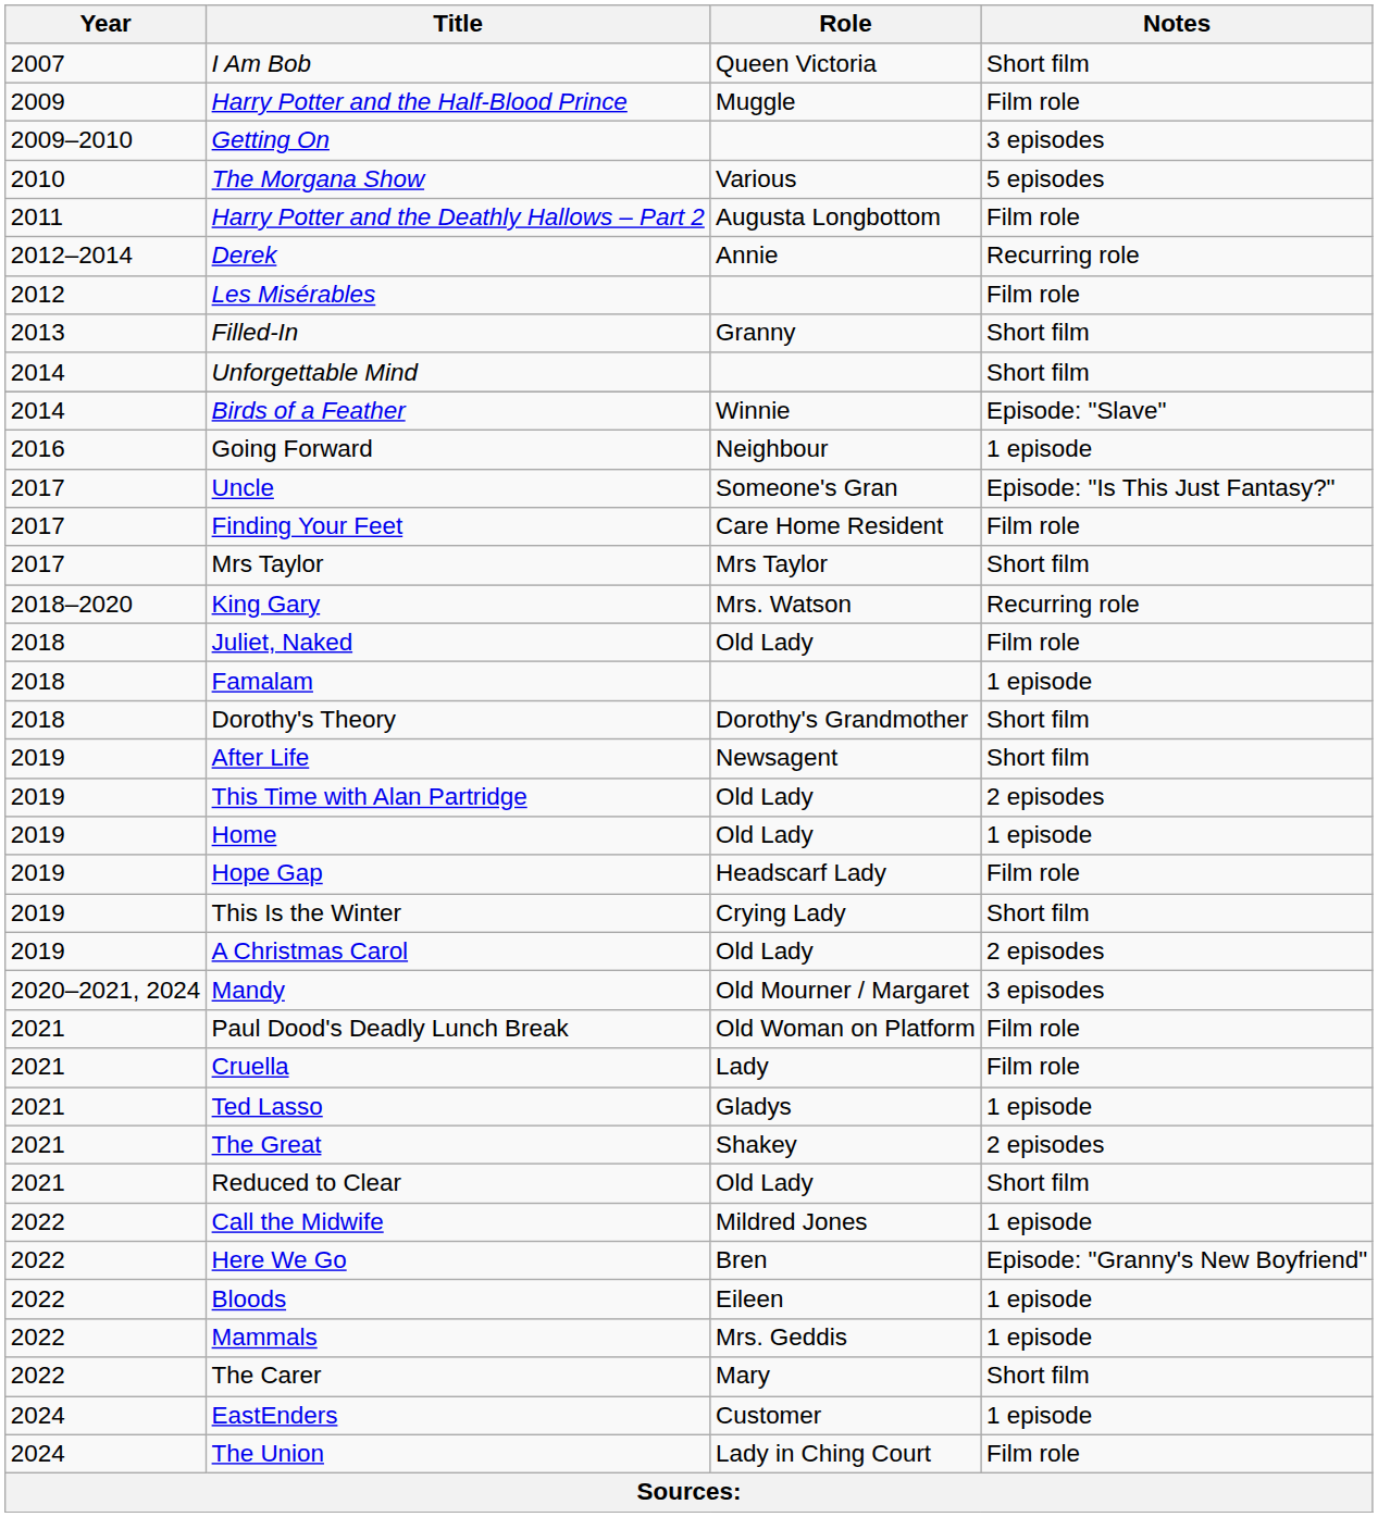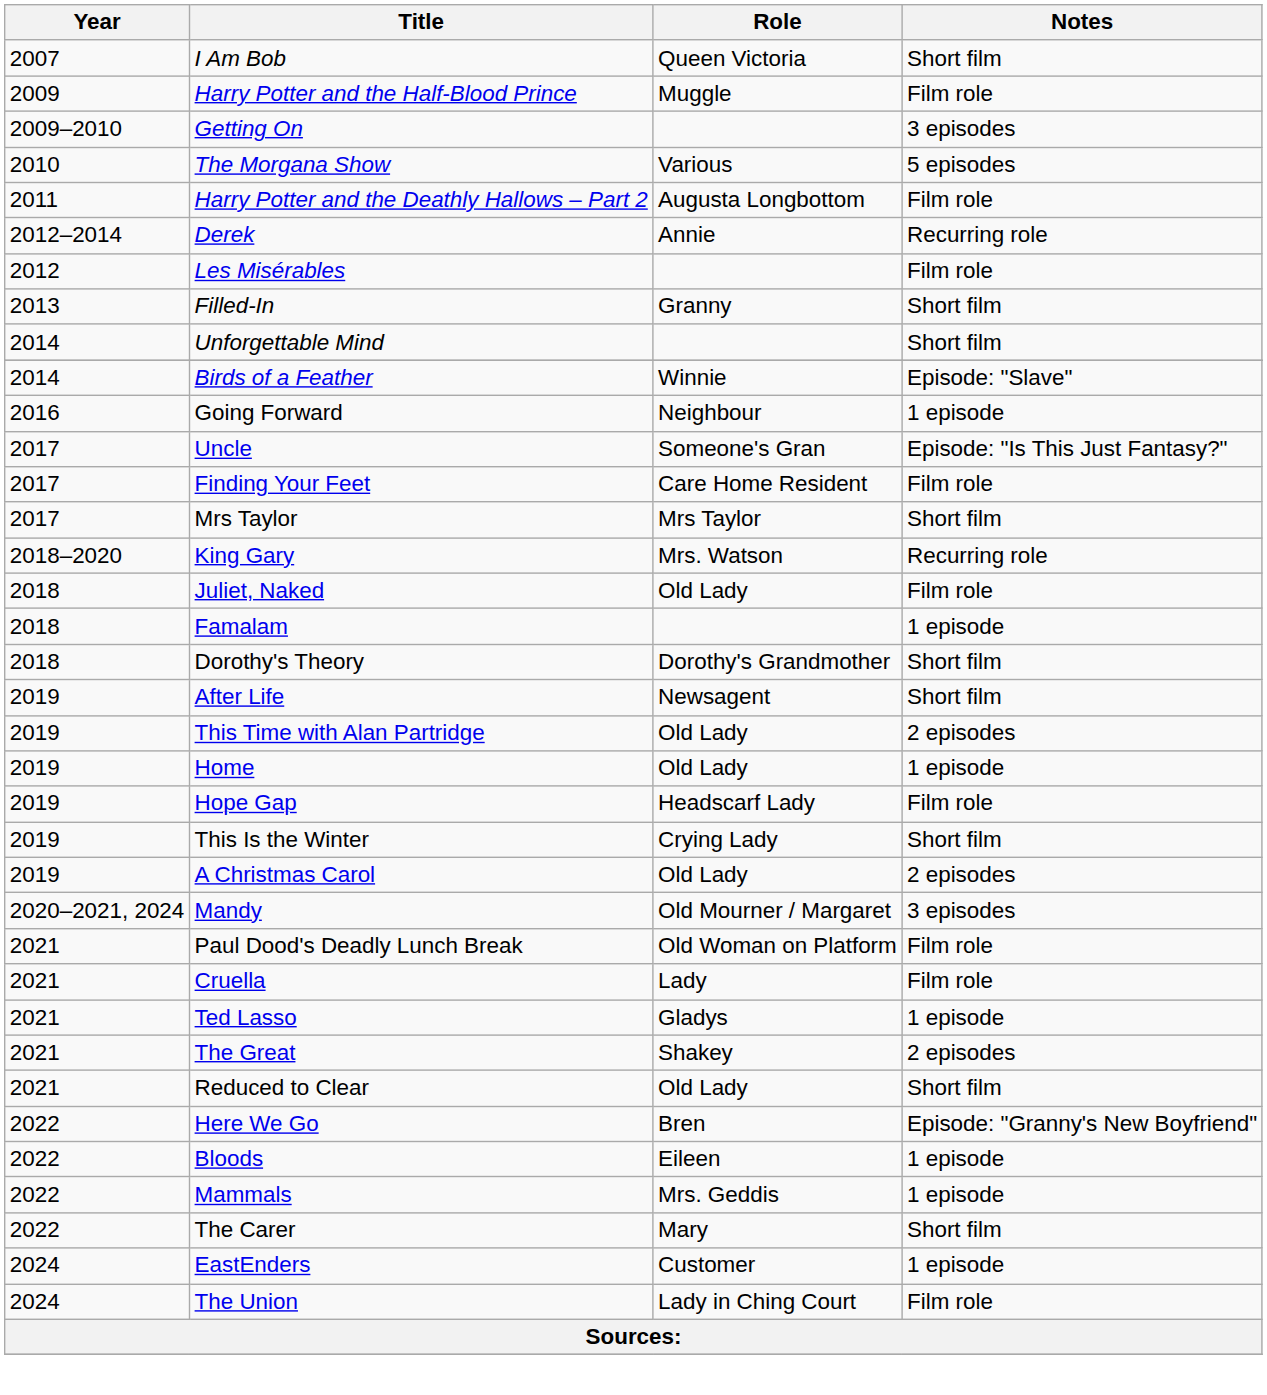- row: 2022 | Call the Midwife | Mildred Jones | 1 episode
